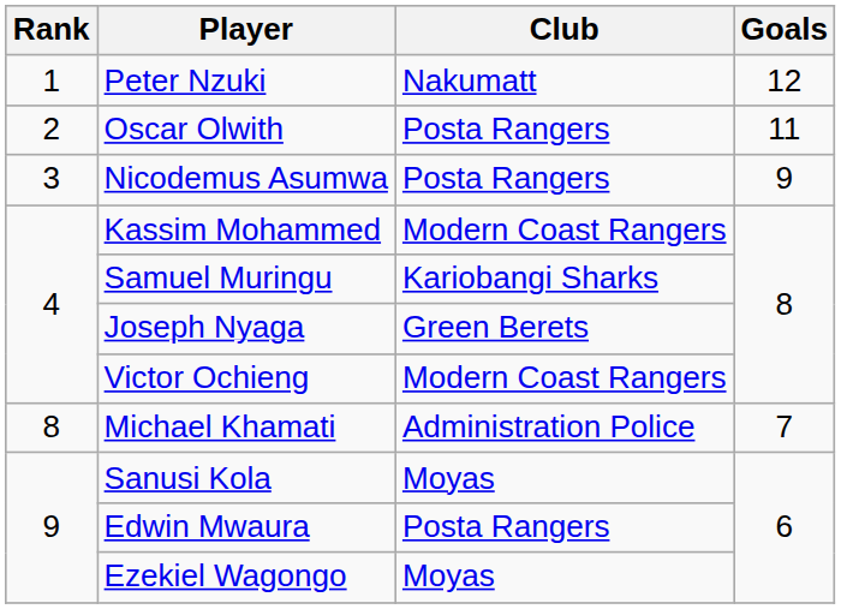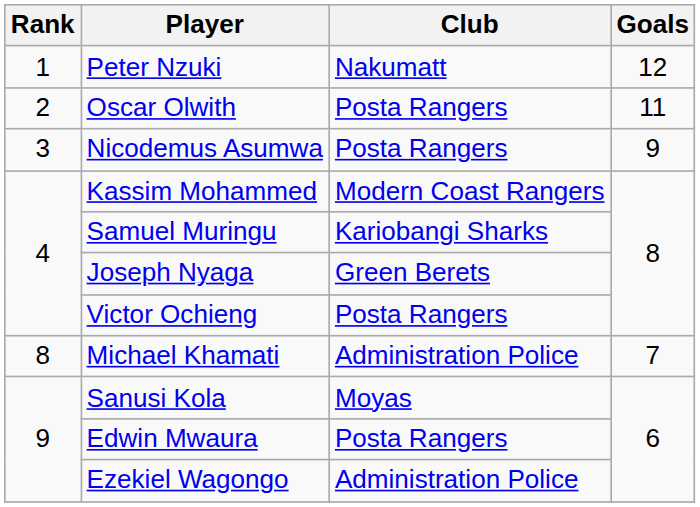Victor Ochieng | Club: Modern Coast Rangers -> Posta Rangers
Ezekiel Wagongo | Club: Moyas -> Administration Police
